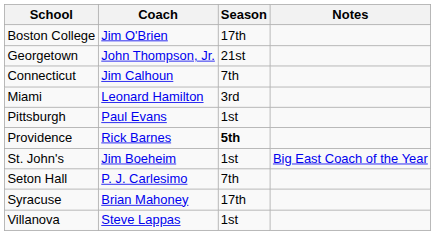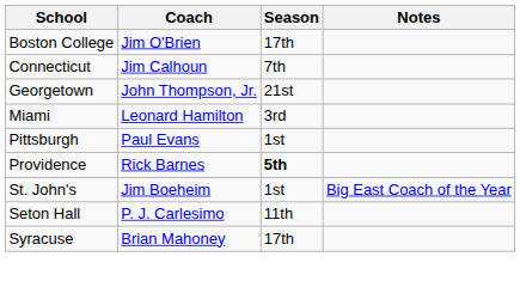rows swapped: Connecticut <-> Georgetown
Seton Hall | Season: 7th -> 11th
- row: Villanova | Steve Lappas | 1st
